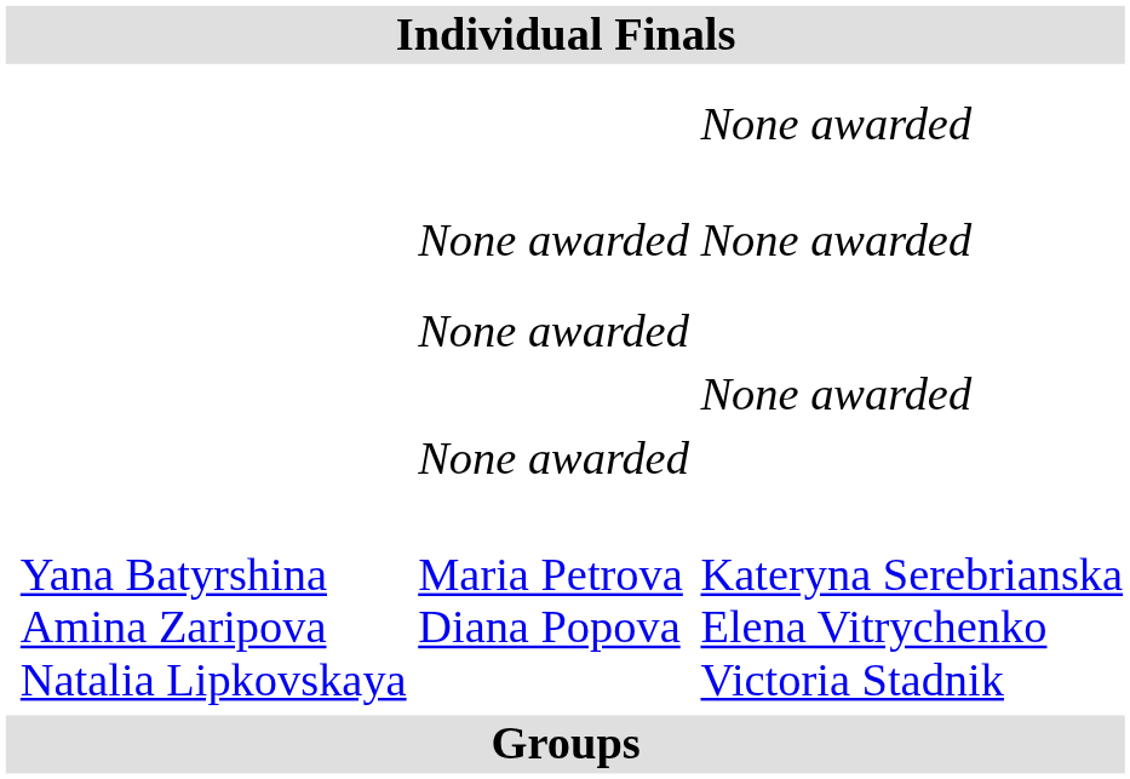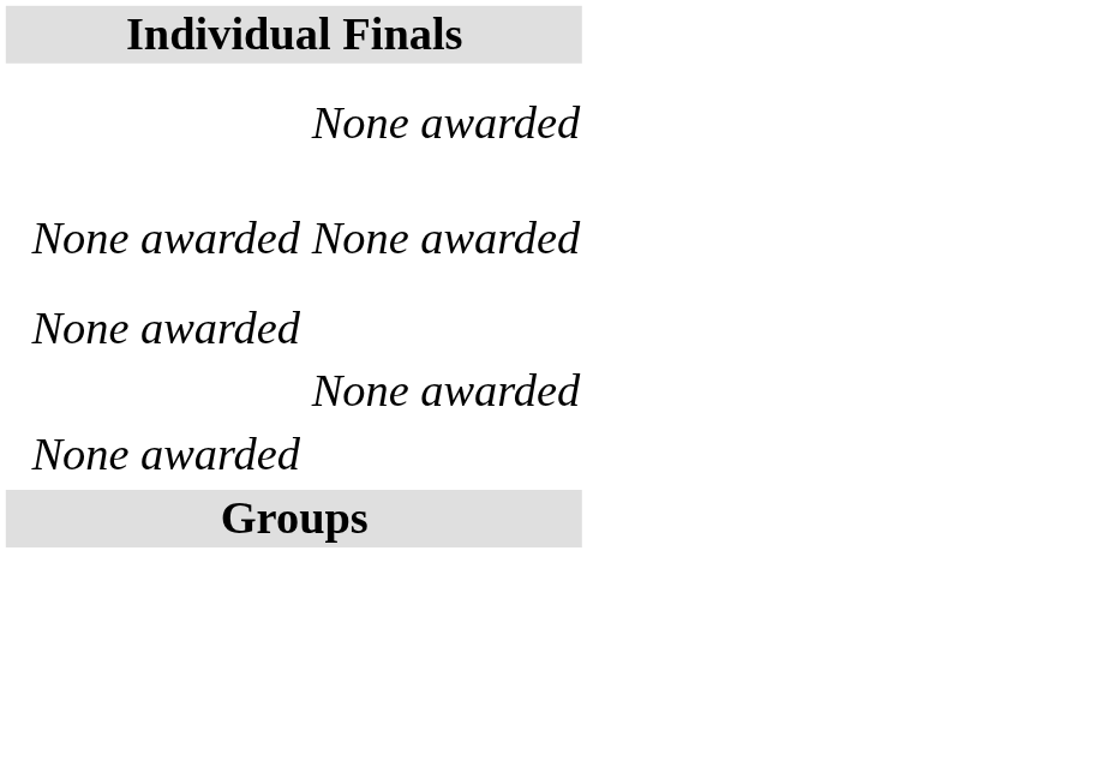- row: Yana Batyrshina Amina Zaripova Natalia Lipkovskaya | Maria Petrova Diana Popova | Kateryna Serebrianska Elena Vitrychenko Victoria Stadnik
